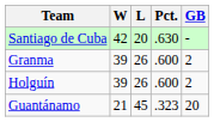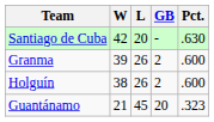columns swapped: Pct. <-> GB
Holguín | W: 39 -> 38
